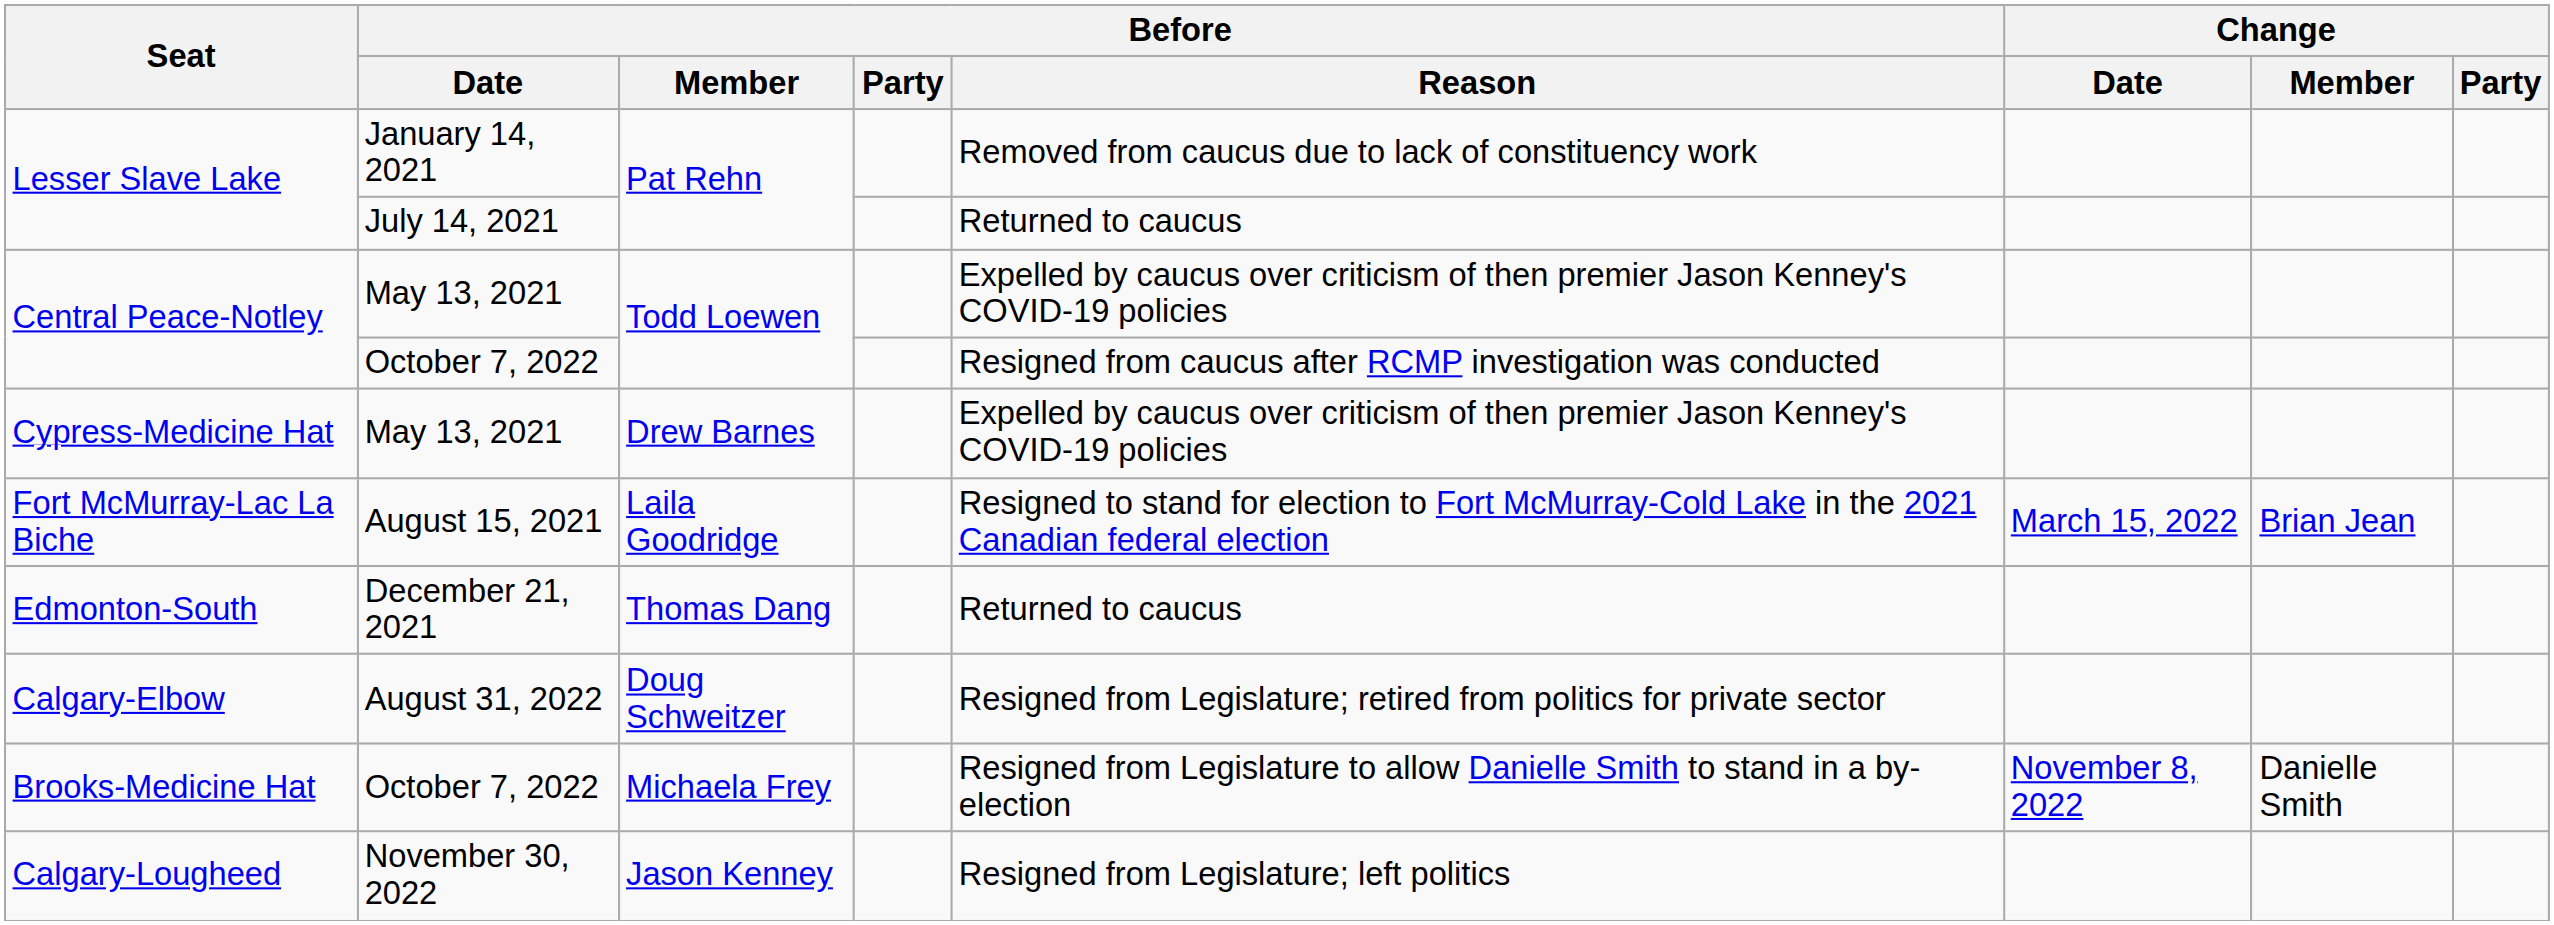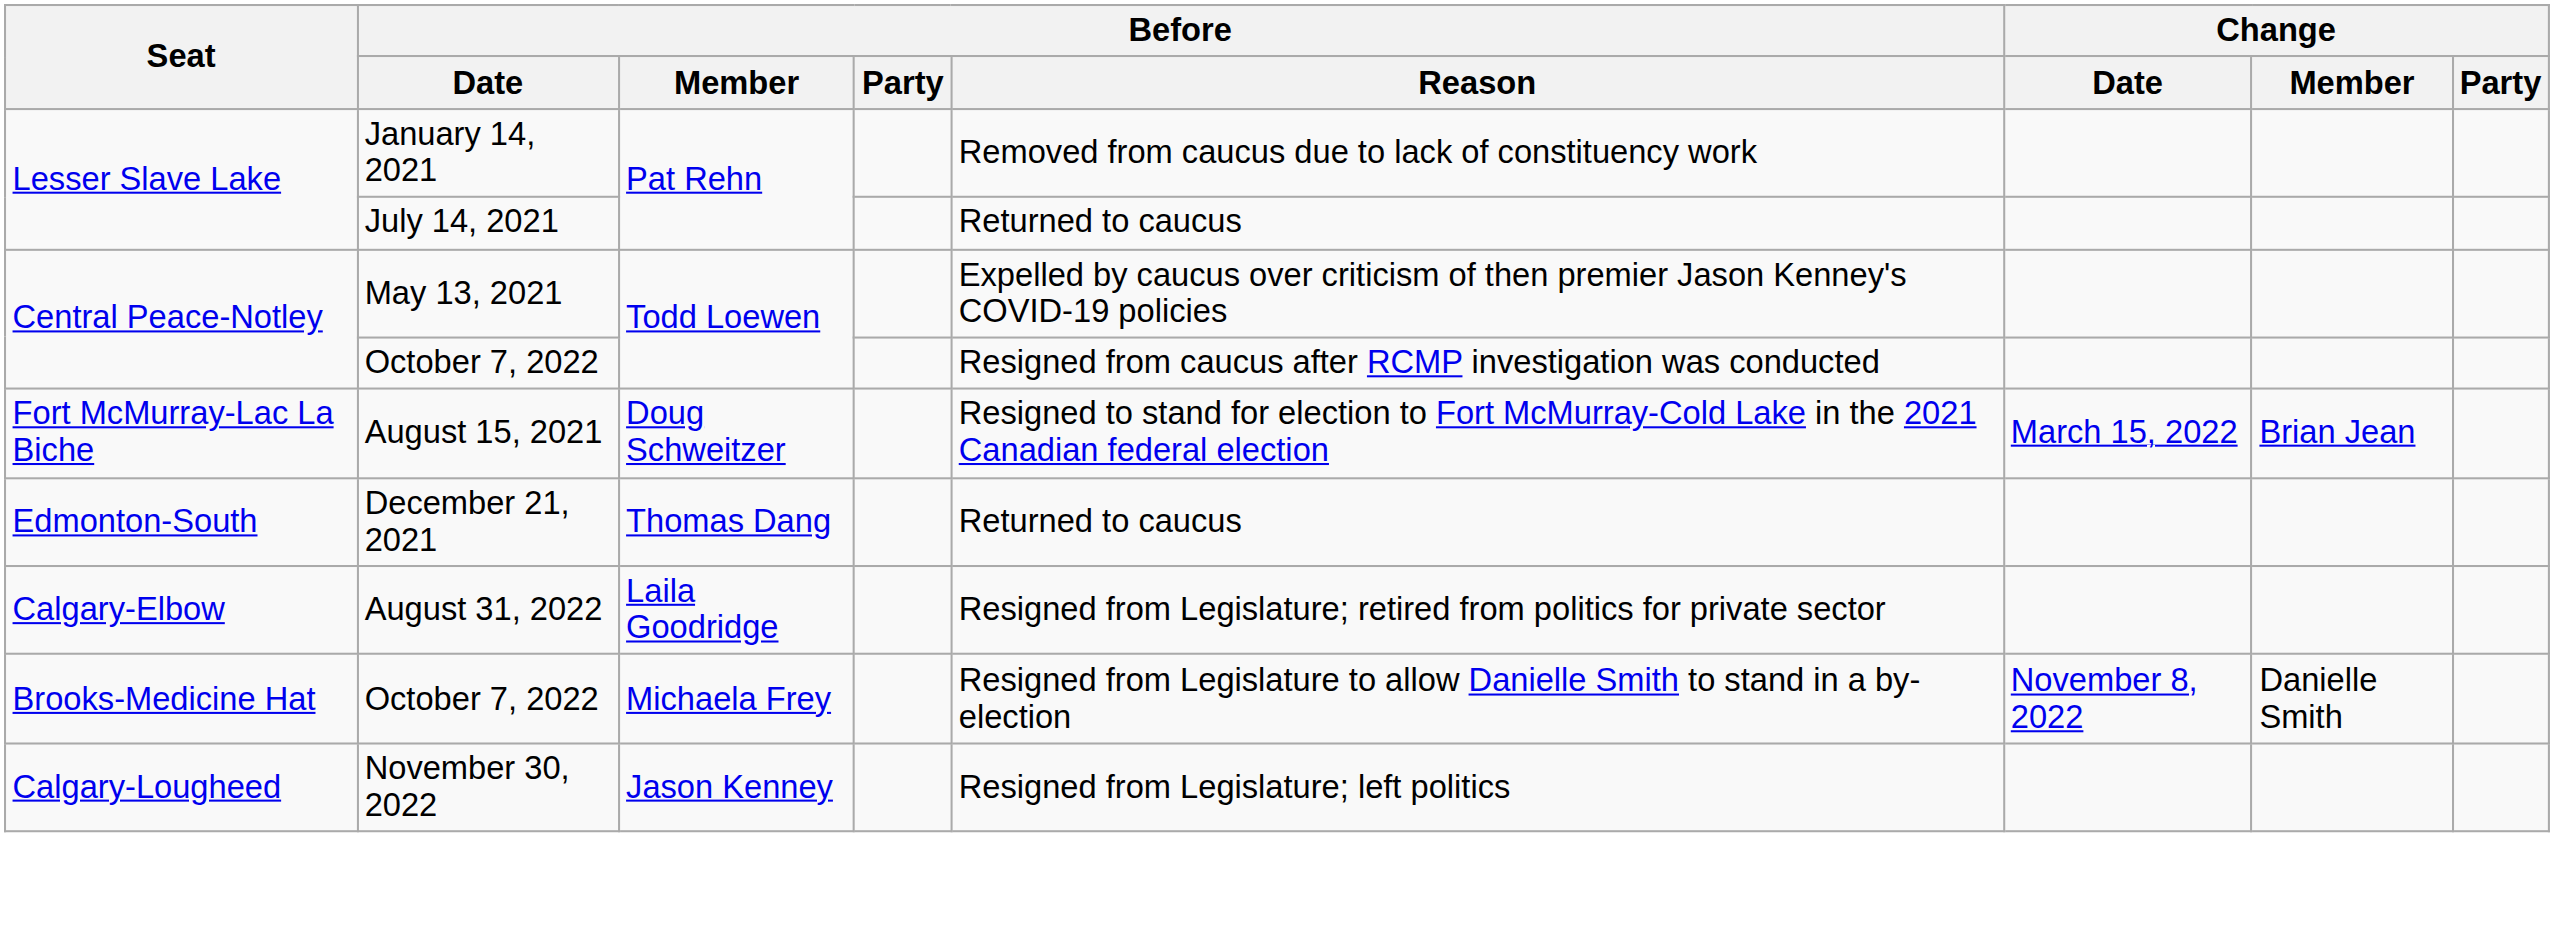- row: Cypress-Medicine Hat | May 13, 2021 | Drew Barnes | Expelled by caucus over criticism of then premier Jason Kenney's COVID-19 policies
Fort McMurray-Lac La Biche | Before / Member: Laila Goodridge -> Doug Schweitzer
Calgary-Elbow | Before / Member: Doug Schweitzer -> Laila Goodridge
